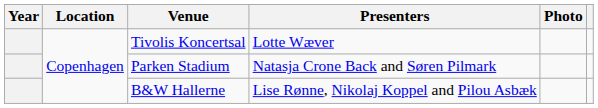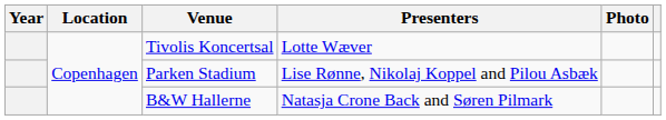Parken Stadium | Presenters: Natasja Crone Back and Søren Pilmark -> Lise Rønne, Nikolaj Koppel and Pilou Asbæk
B&W Hallerne | Presenters: Lise Rønne, Nikolaj Koppel and Pilou Asbæk -> Natasja Crone Back and Søren Pilmark
